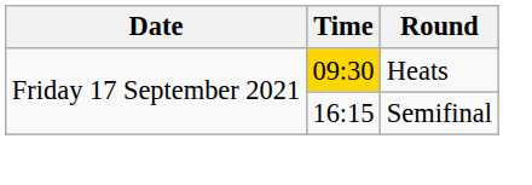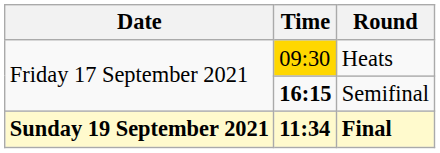Semifinal | Time: normal -> bold
+ row: Sunday 19 September 2021 | 11:34 | Final
